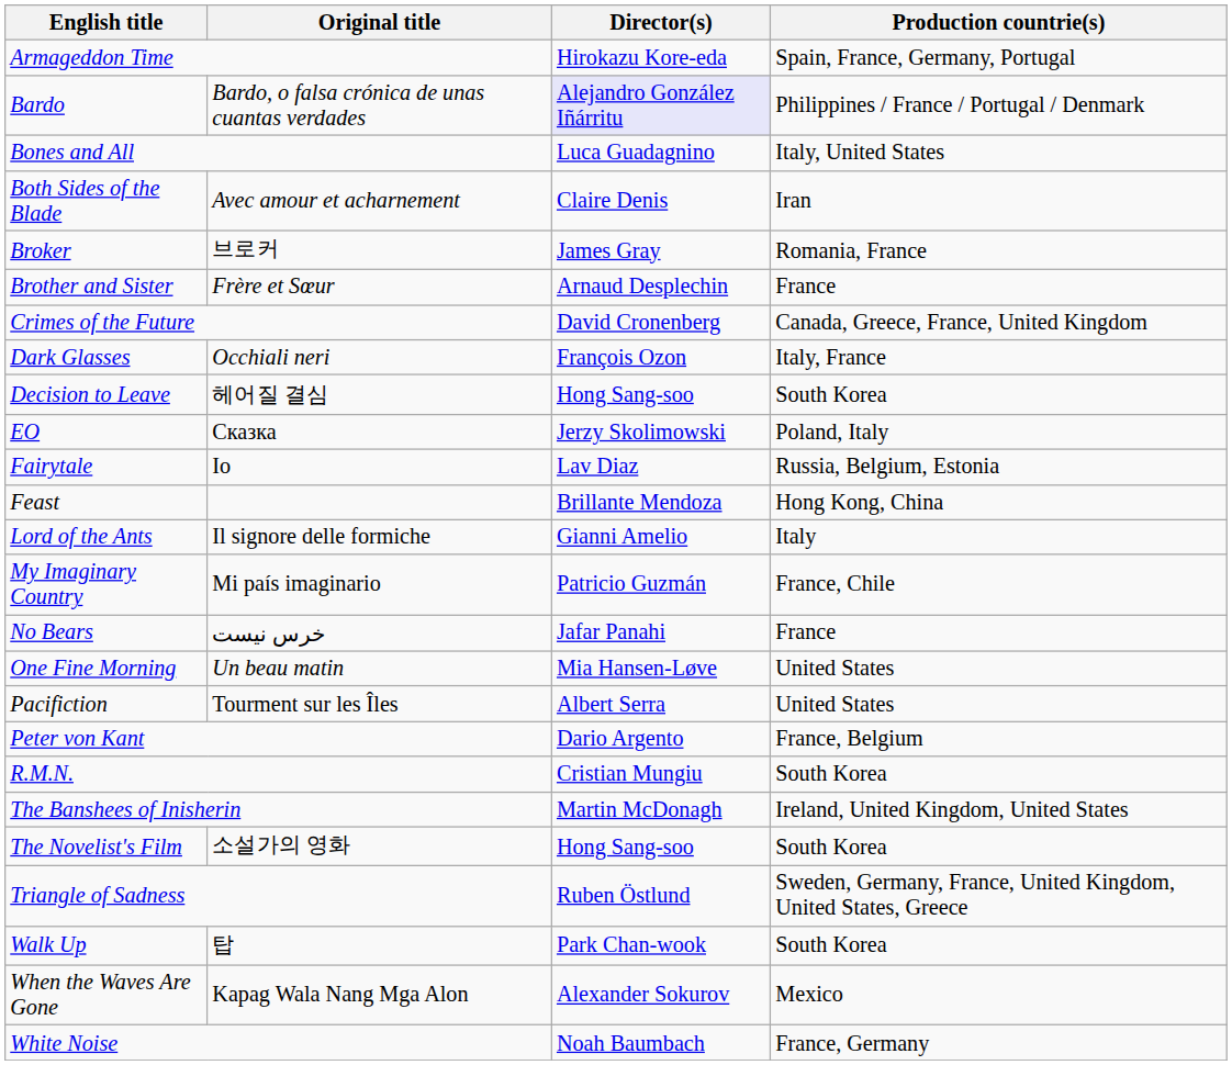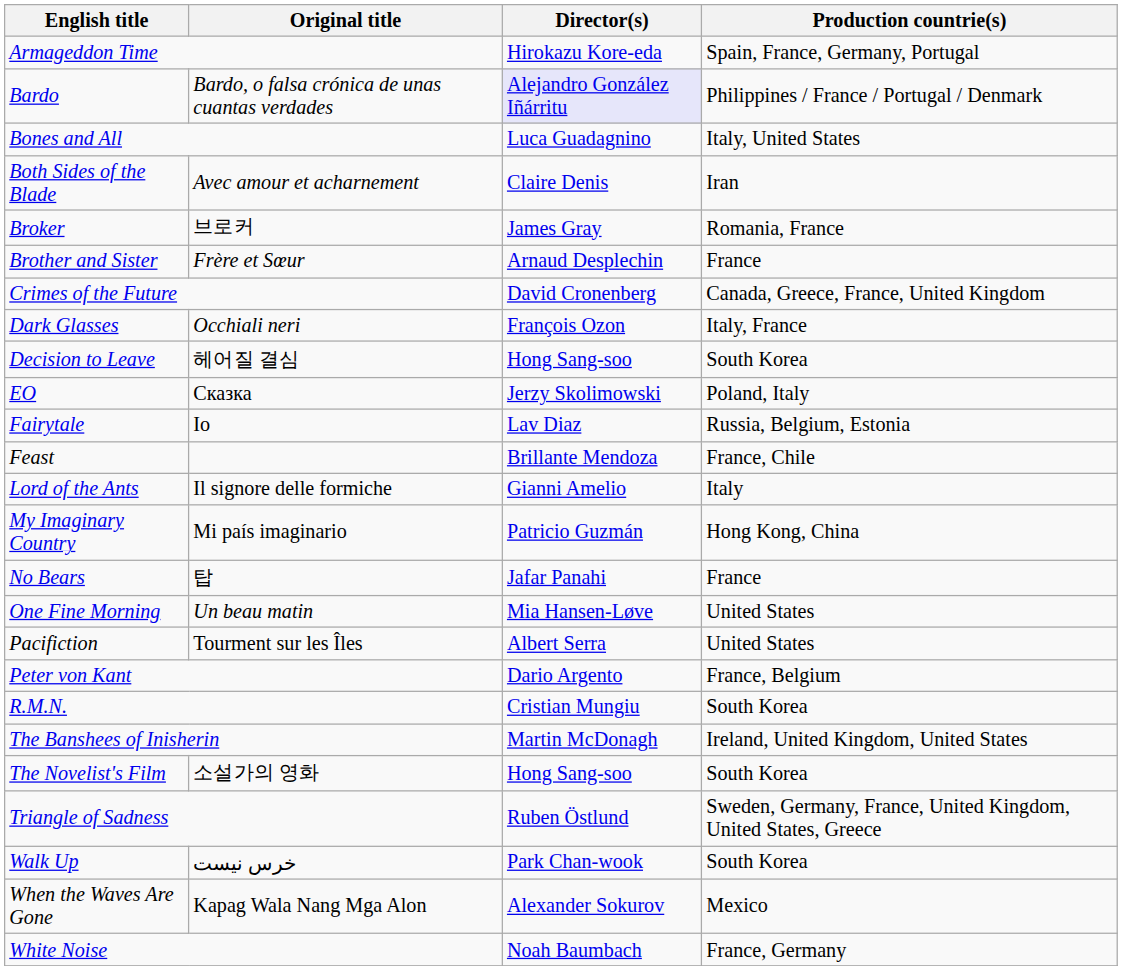Feast | Production countrie(s): Hong Kong, China -> France, Chile
My Imaginary Country | Production countrie(s): France, Chile -> Hong Kong, China
No Bears | Original title: خرس نیست -> 탑
Walk Up | Original title: 탑 -> خرس نیست
